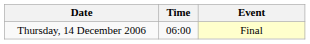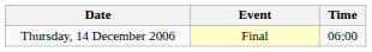columns swapped: Time <-> Event
